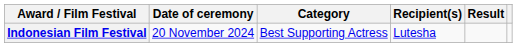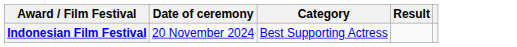- column: Recipient(s) | Lutesha
